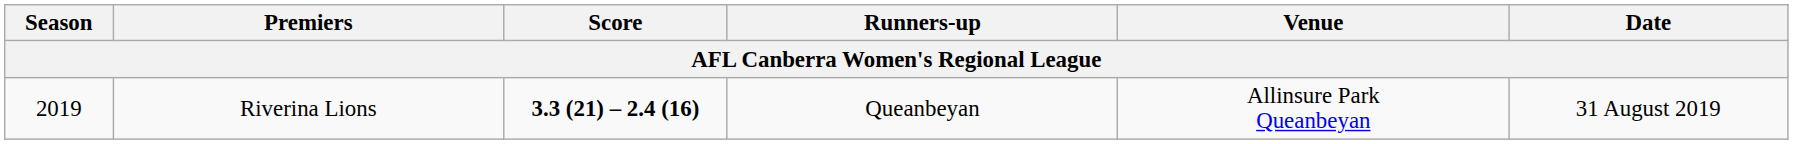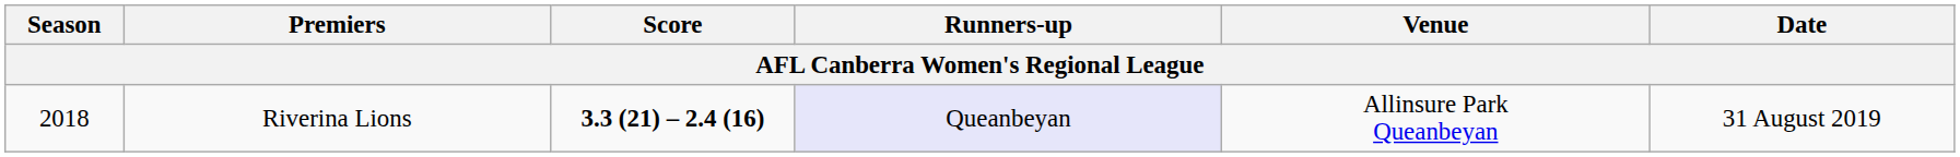Riverina Lions | Season: 2019 -> 2018
Riverina Lions | Runners-up: no background -> lavender background
